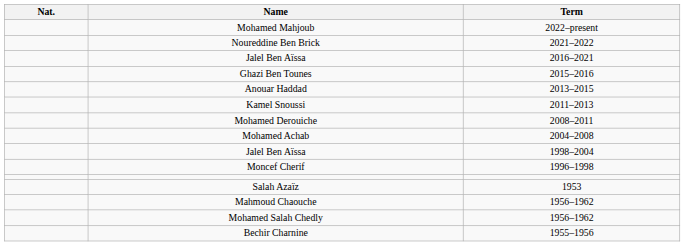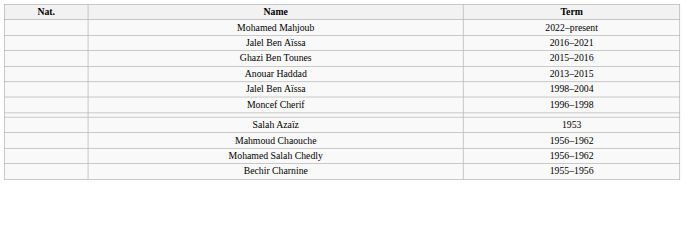- row: Noureddine Ben Brick | 2021–2022
- row: Kamel Snoussi | 2011–2013
- row: Mohamed Derouiche | 2008–2011
- row: Mohamed Achab | 2004–2008
